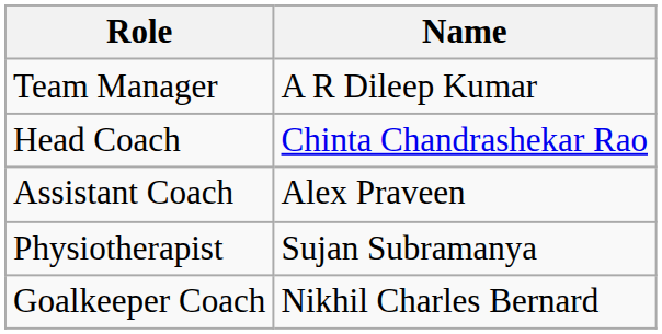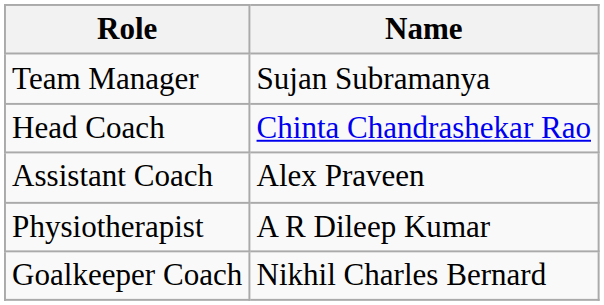Team Manager | Name: A R Dileep Kumar -> Sujan Subramanya
Physiotherapist | Name: Sujan Subramanya -> A R Dileep Kumar
